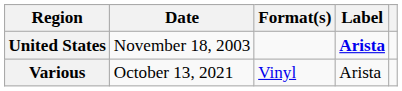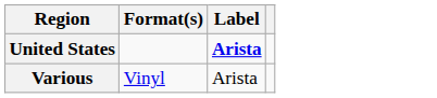- column: Date | November 18, 2003 | October 13, 2021
